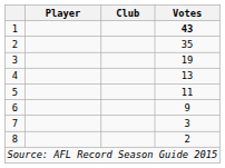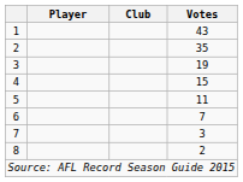1 | Votes: bold -> normal
4 | Votes: 13 -> 15
6 | Votes: 9 -> 7
